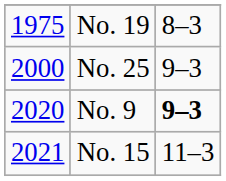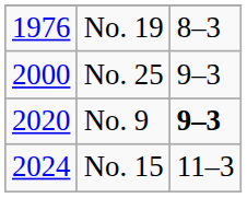No. 19 | column 1: 1975 -> 1976
No. 15 | column 1: 2021 -> 2024
